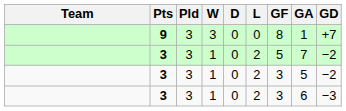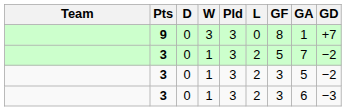columns swapped: Pld <-> D
